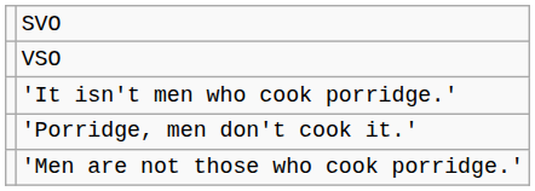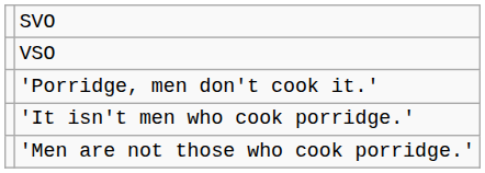rows swapped: 'Porridge, men don't cook it.' <-> 'It isn't men who cook porridge.'
